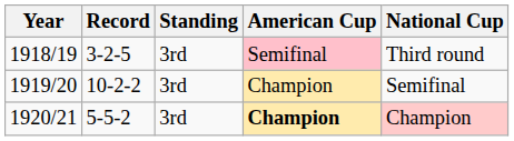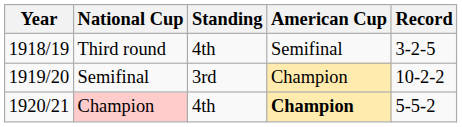columns swapped: Record <-> National Cup
1918/19 | Standing: 3rd -> 4th
1918/19 | American Cup: pink background -> no background
1920/21 | Standing: 3rd -> 4th
